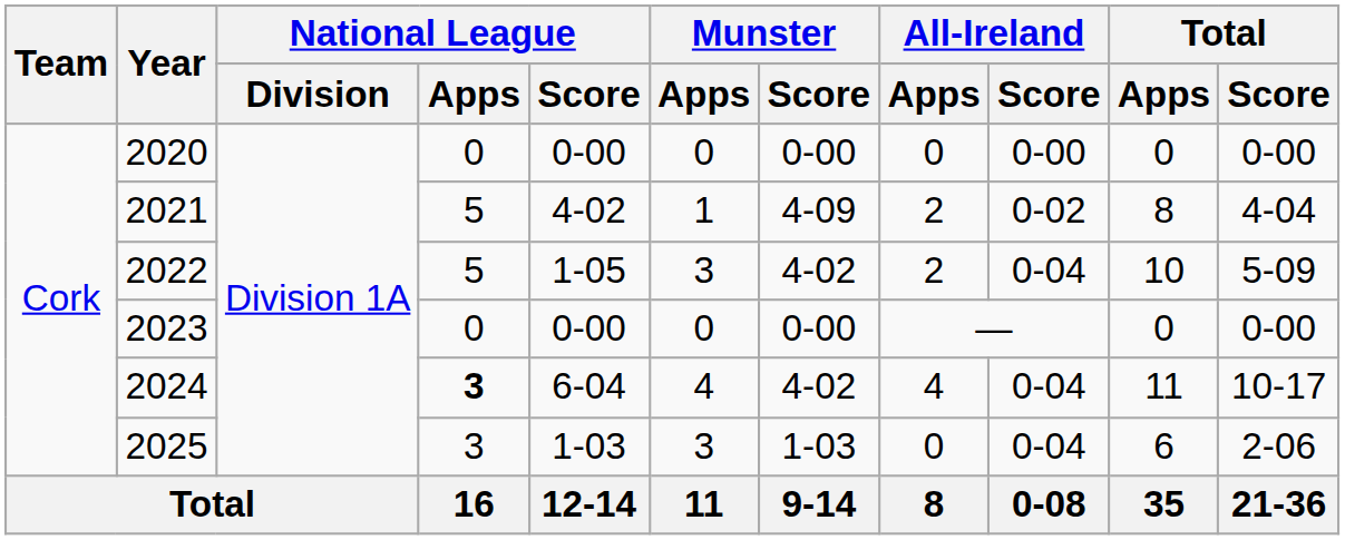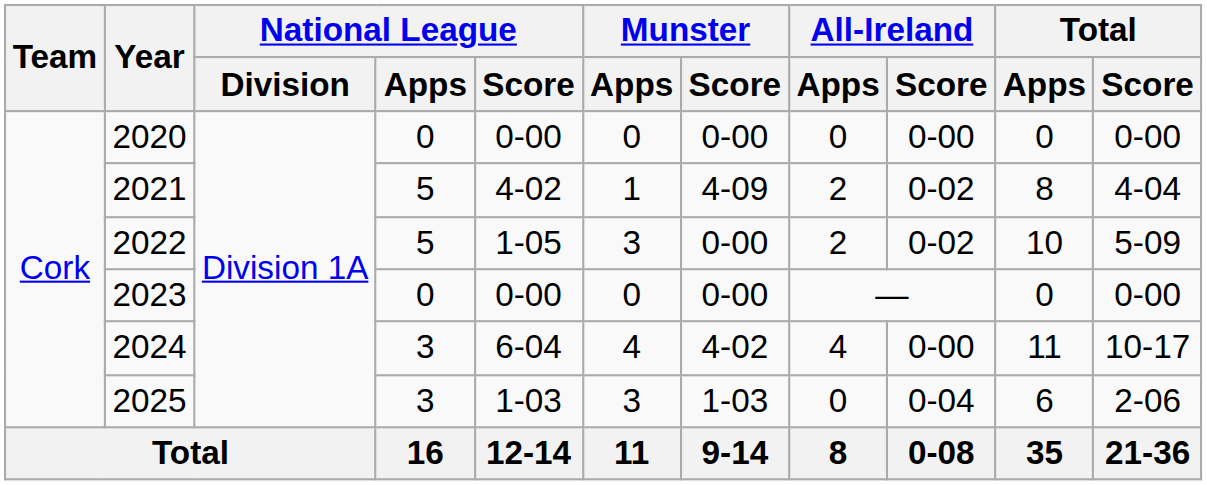2022 | Munster / Score: 4-02 -> 0-00
2022 | All-Ireland / Score: 0-04 -> 0-02
2024 | National League / Apps: bold -> normal
2024 | All-Ireland / Score: 0-04 -> 0-00
